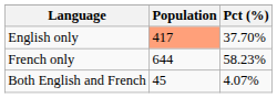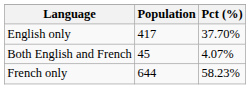English only | Population: lightsalmon background -> no background
rows swapped: French only <-> Both English and French
